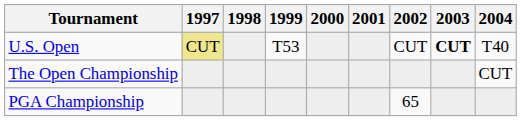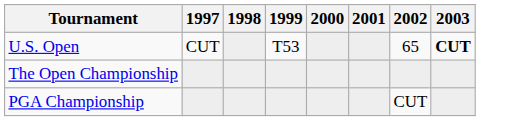- column: 2004 | T40 | CUT
U.S. Open | 1997: khaki background -> no background
U.S. Open | 2002: CUT -> 65
PGA Championship | 2002: 65 -> CUT
